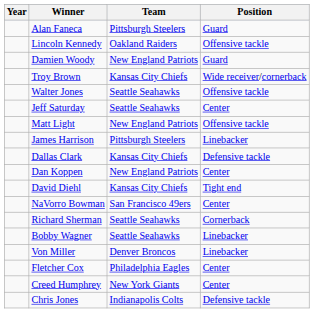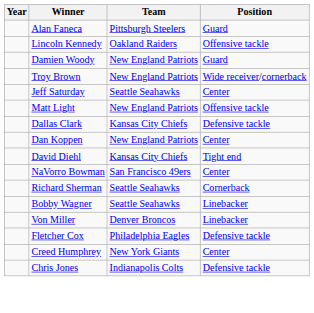Troy Brown | Team: Kansas City Chiefs -> New England Patriots
- row: Walter Jones | Seattle Seahawks | Offensive tackle
- row: James Harrison | Pittsburgh Steelers | Linebacker
Fletcher Cox | Position: Center -> Defensive tackle
